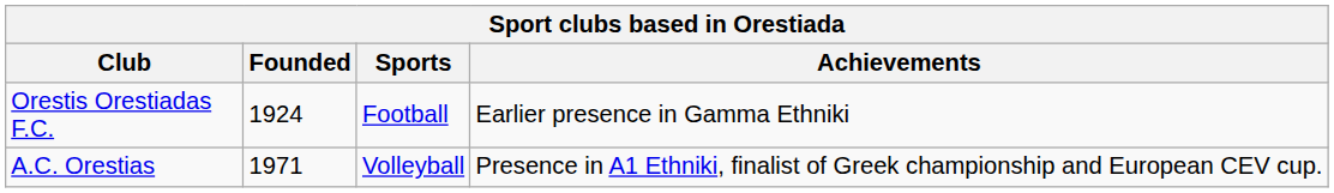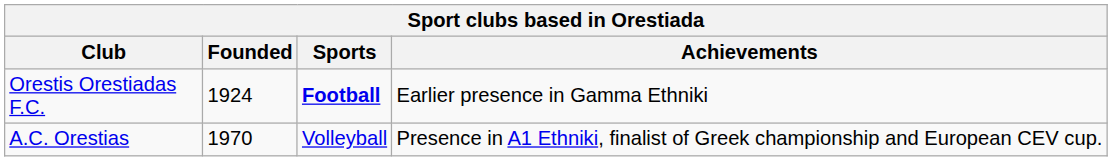Orestis Orestiadas F.C. | Sports: normal -> bold
A.C. Orestias | Founded: 1971 -> 1970
